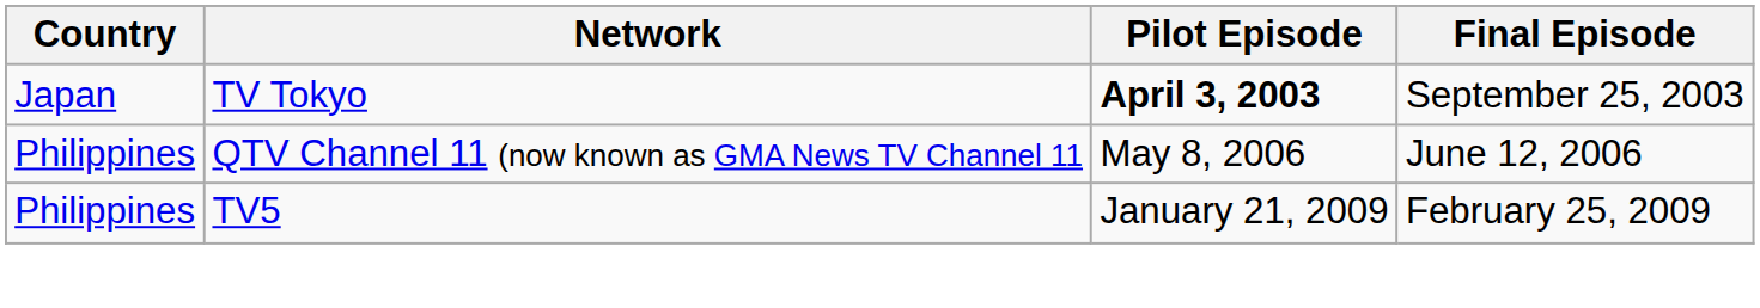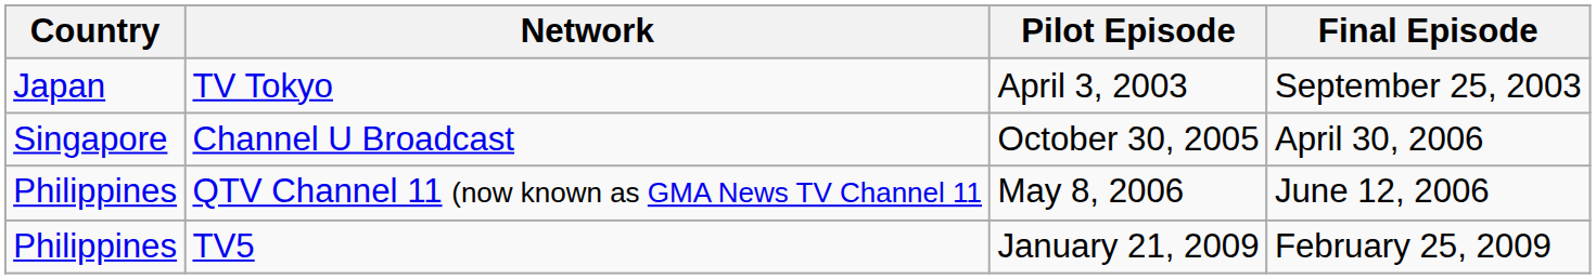TV Tokyo | Pilot Episode: bold -> normal
+ row: Singapore | Channel U Broadcast | October 30, 2005 | April 30, 2006
